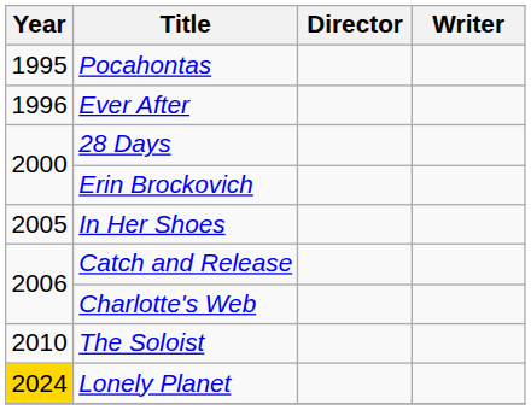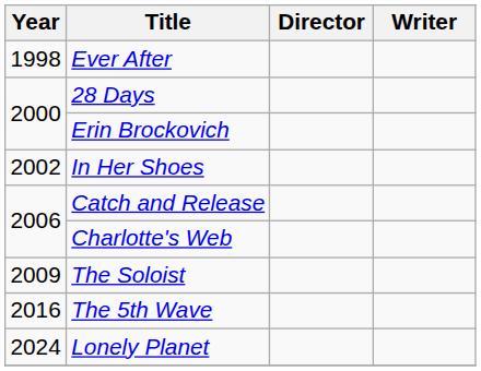- row: 1995 | Pocahontas
Ever After | Year: 1996 -> 1998
In Her Shoes | Year: 2005 -> 2002
The Soloist | Year: 2010 -> 2009
+ row: 2016 | The 5th Wave
Lonely Planet | Year: gold background -> no background
